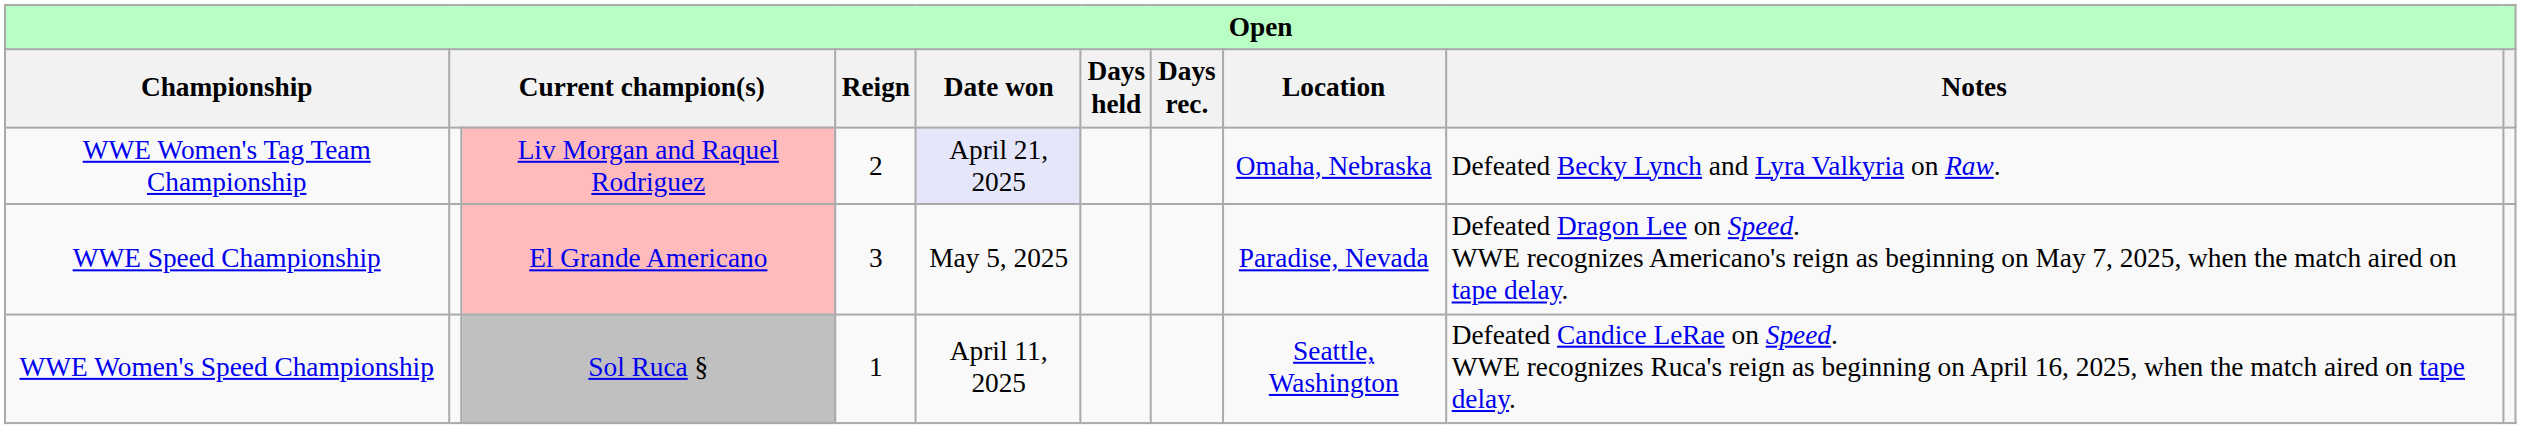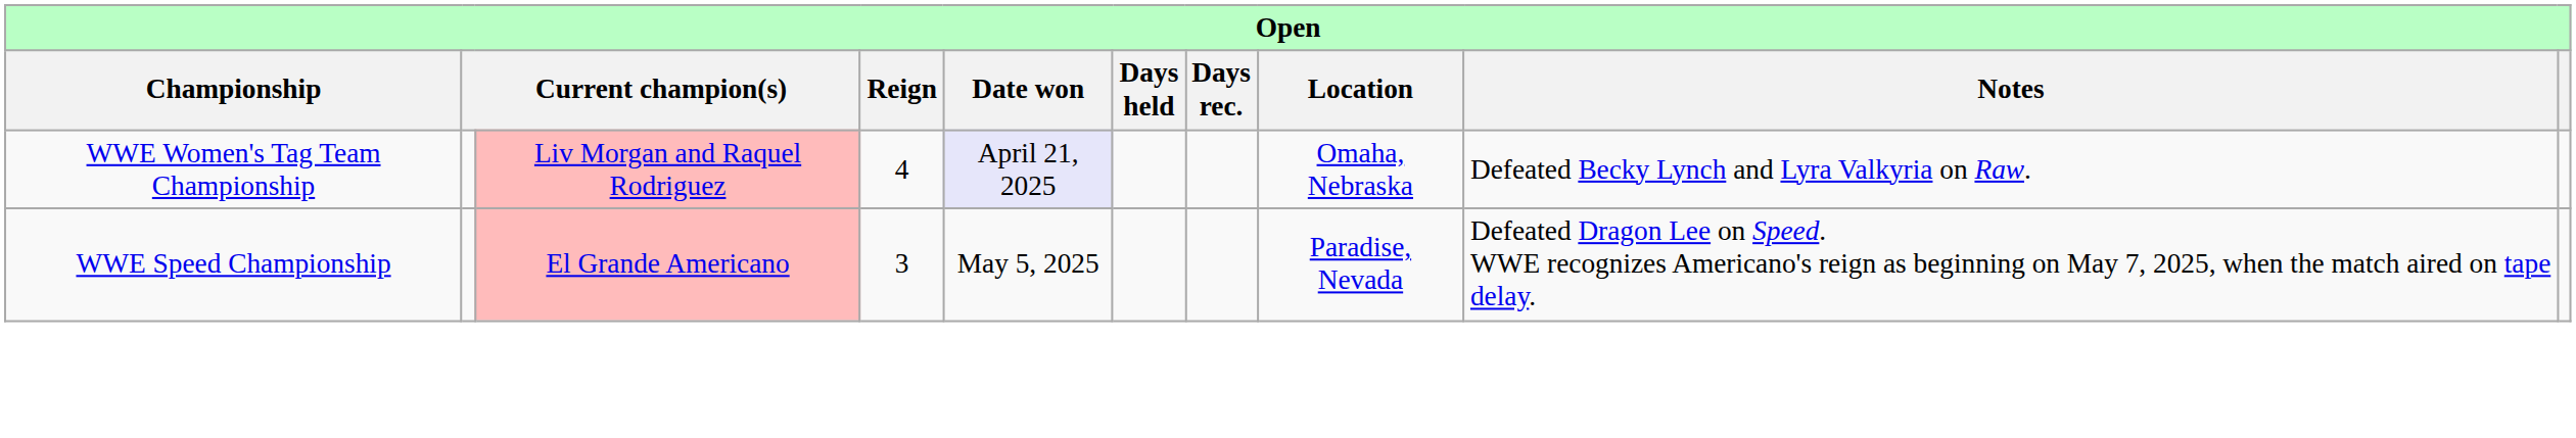WWE Women's Tag Team Championship | Reign: 2 -> 4
- row: WWE Women's Speed Championship | Sol Ruca § | 1 | April 11, 2025 | Seattle, Washington | Defeated Candice LeRae on Speed. WWE recognizes Ruca's reign as beginning on April 16, 2025, when the match aired on tape delay.
